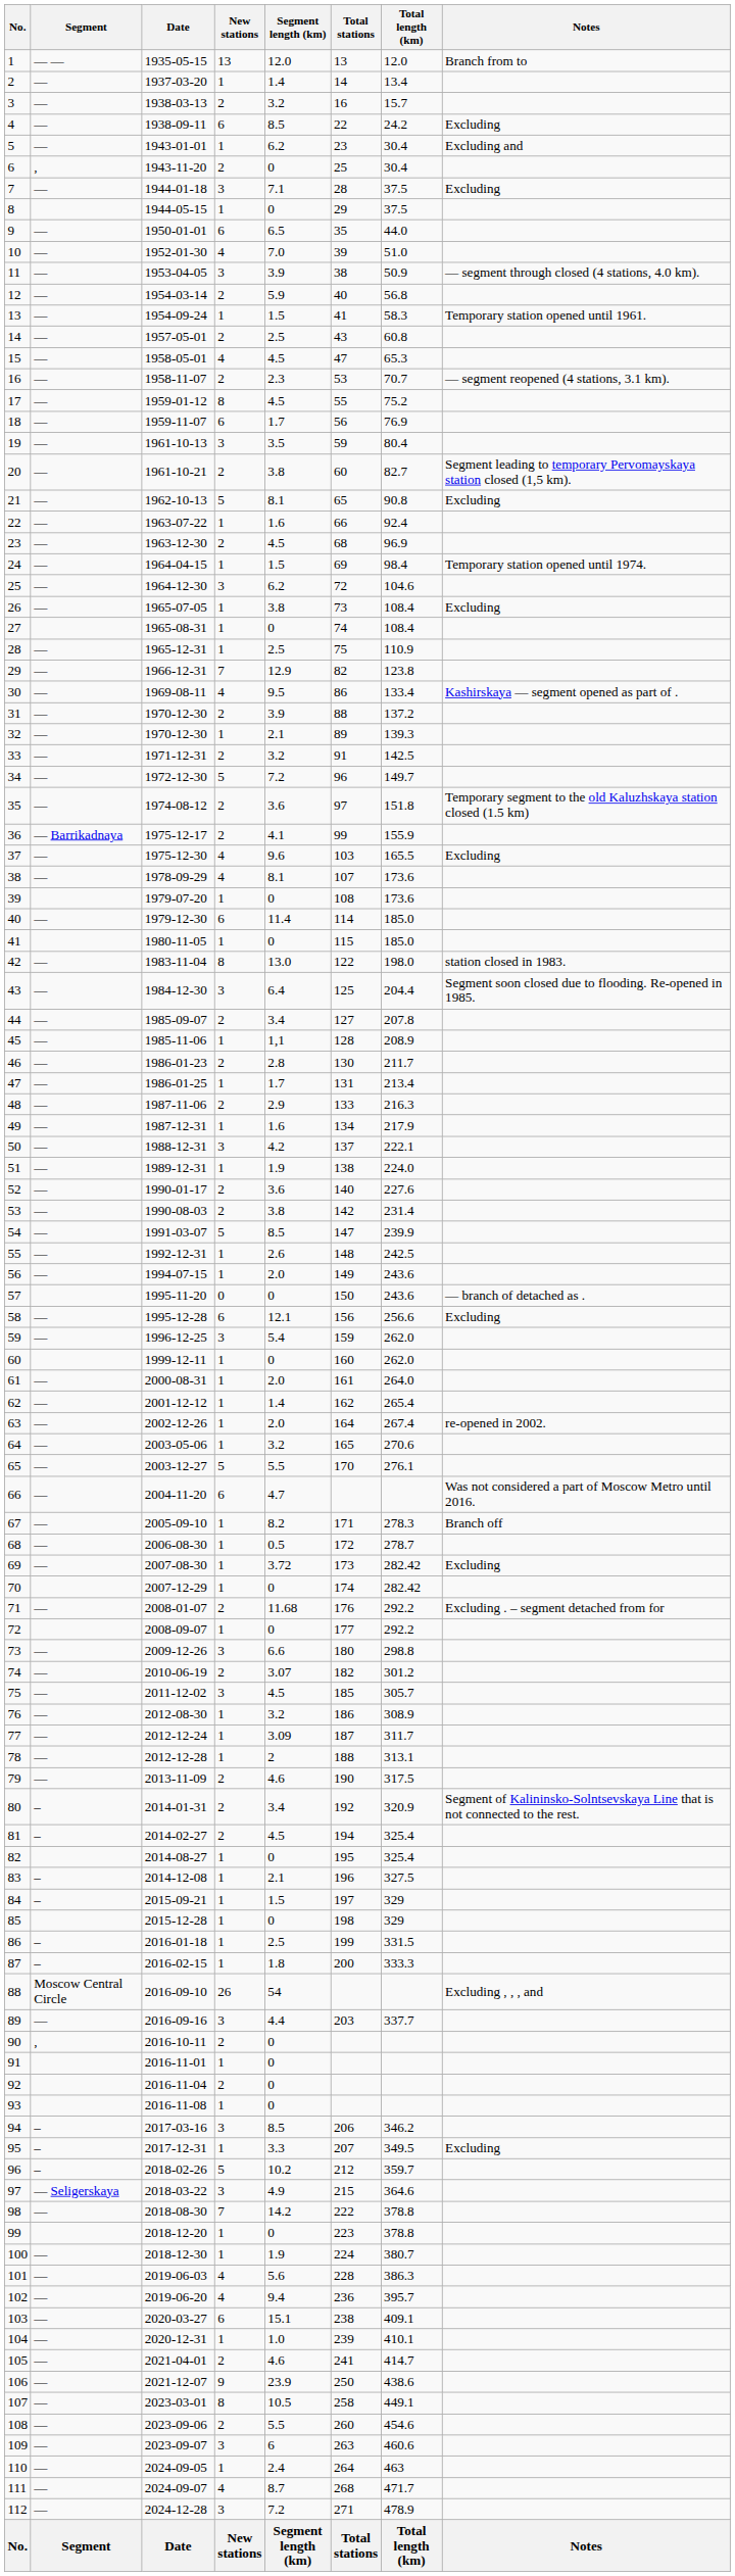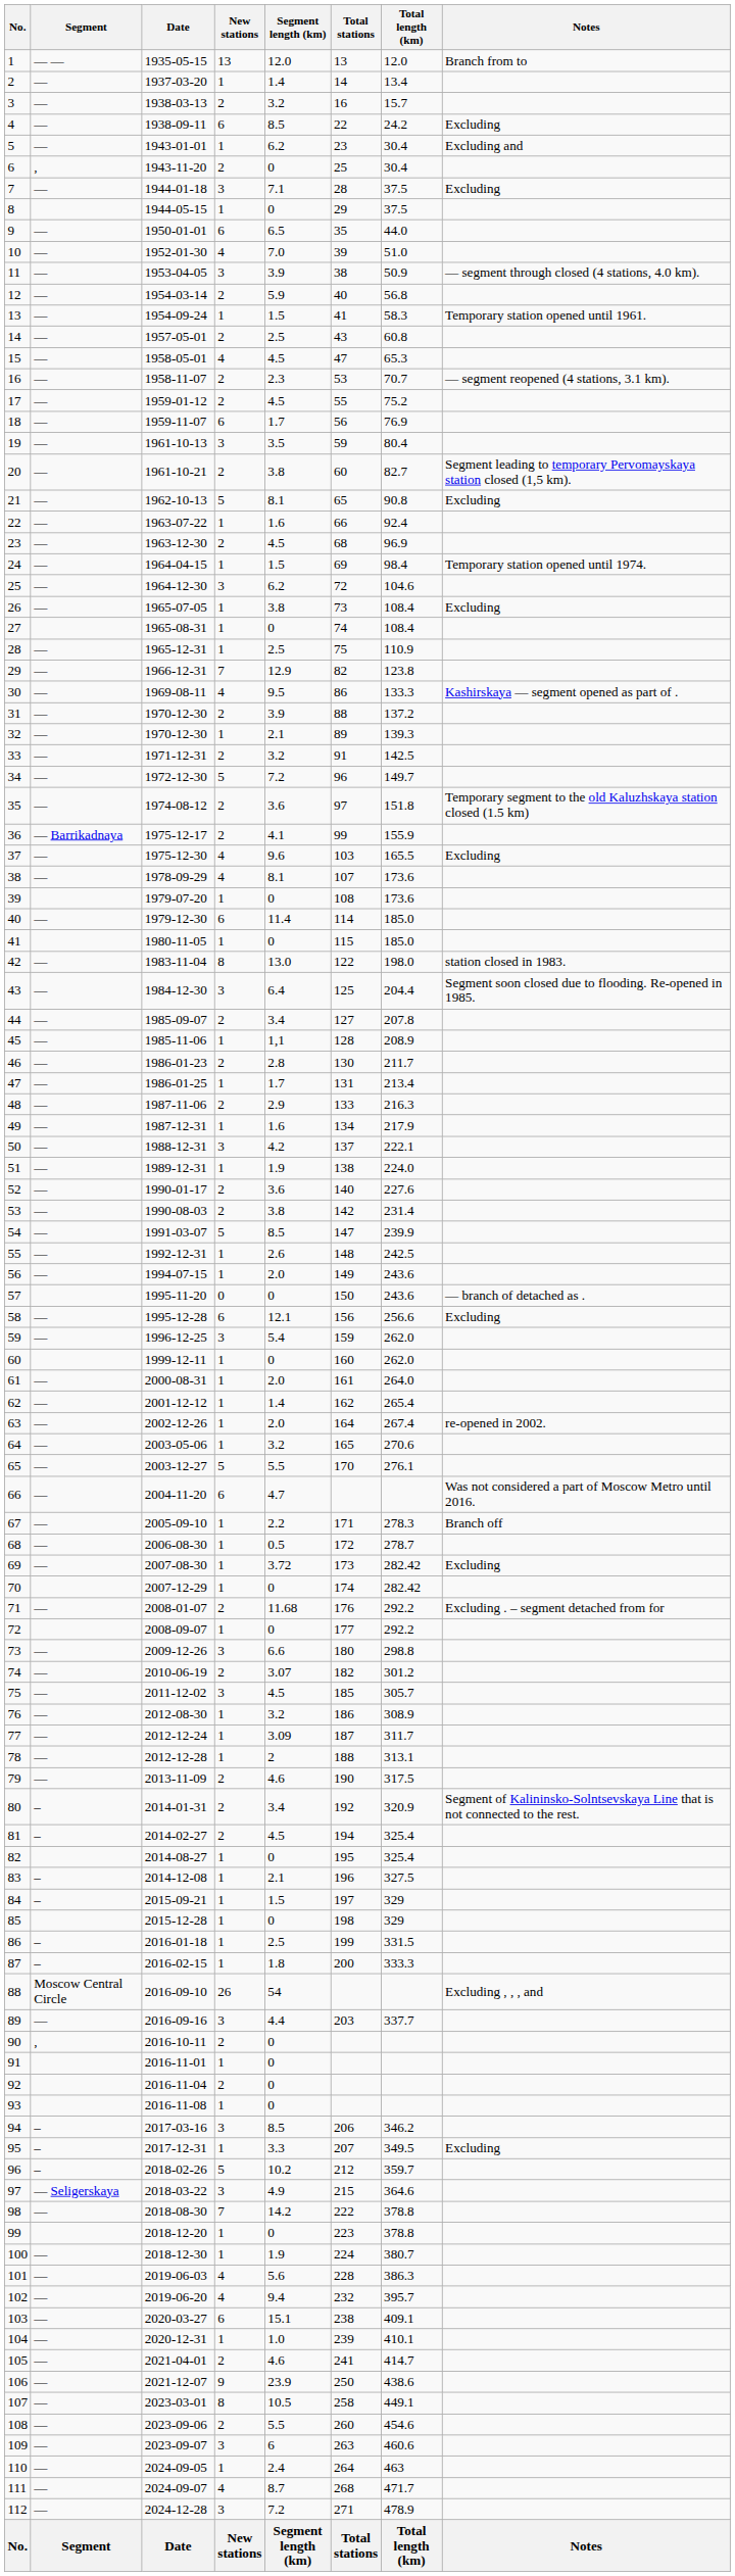17 | New stations: 8 -> 2
30 | Total length (km): 133.4 -> 133.3
67 | Segment length (km): 8.2 -> 2.2
102 | Total stations: 236 -> 232
